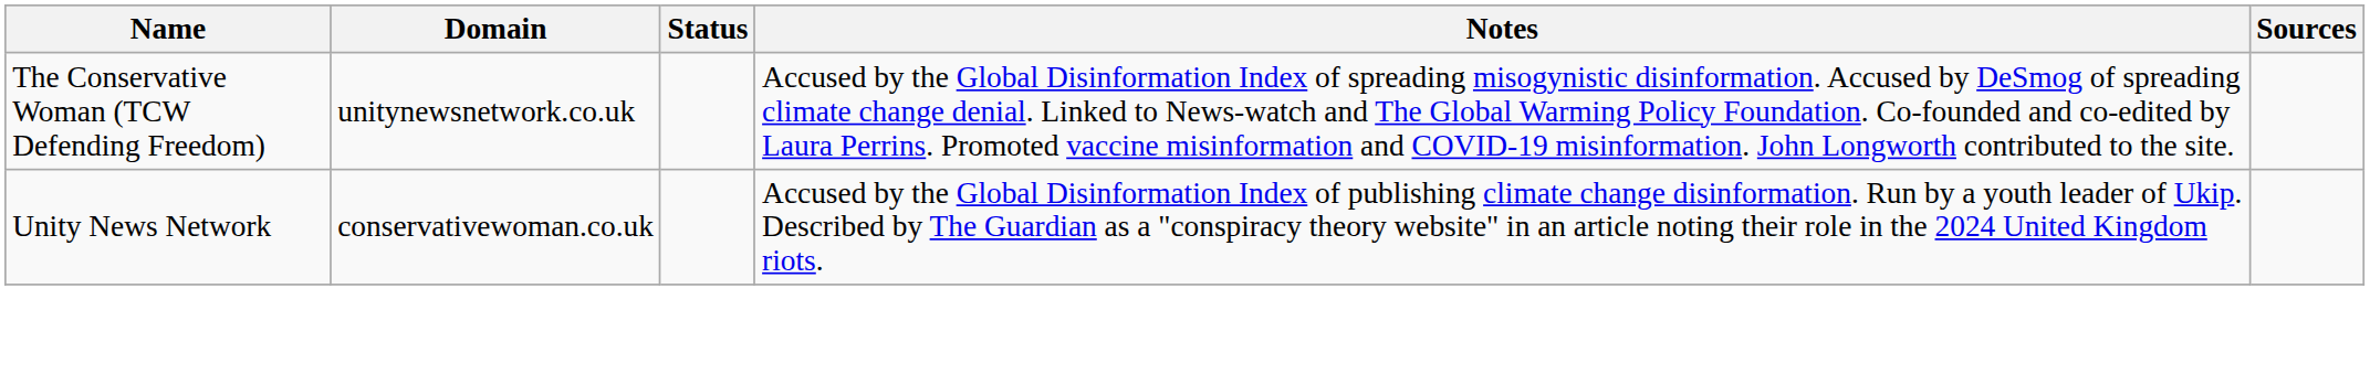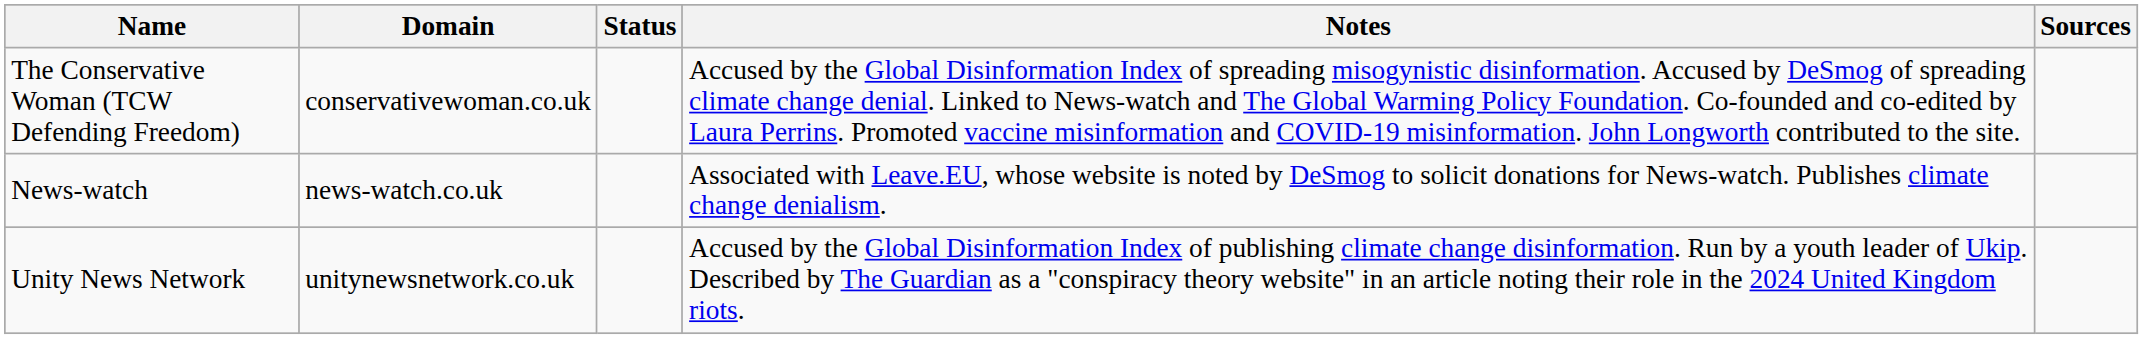The Conservative Woman (TCW Defending Freedom) | Domain: unitynewsnetwork.co.uk -> conservativewoman.co.uk
+ row: News-watch | news-watch.co.uk | Associated with Leave.EU, whose website is noted by DeSmog to solicit donations for News-watch. Publishes climate change denialism.
Unity News Network | Domain: conservativewoman.co.uk -> unitynewsnetwork.co.uk
